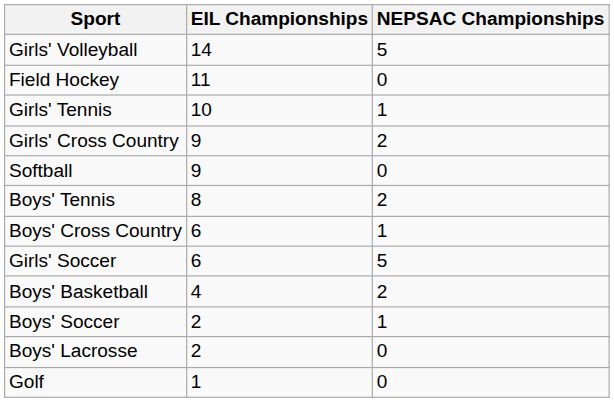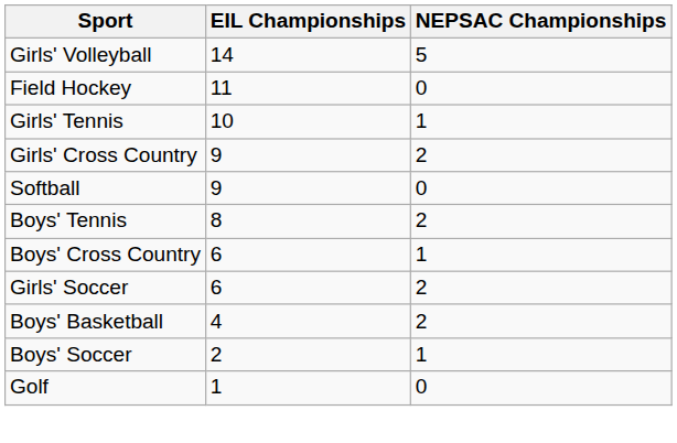Girls' Soccer | NEPSAC Championships: 5 -> 2
- row: Boys' Lacrosse | 2 | 0
